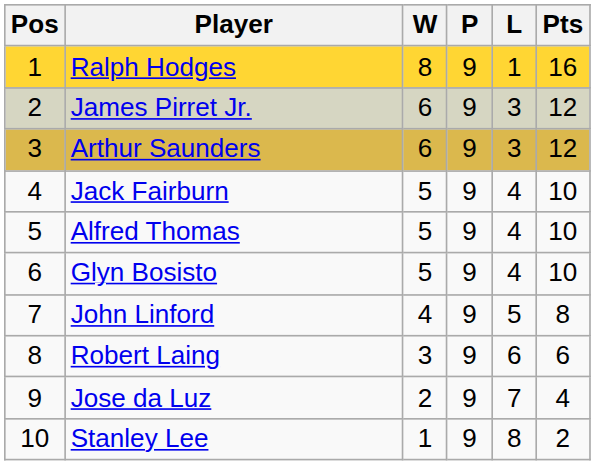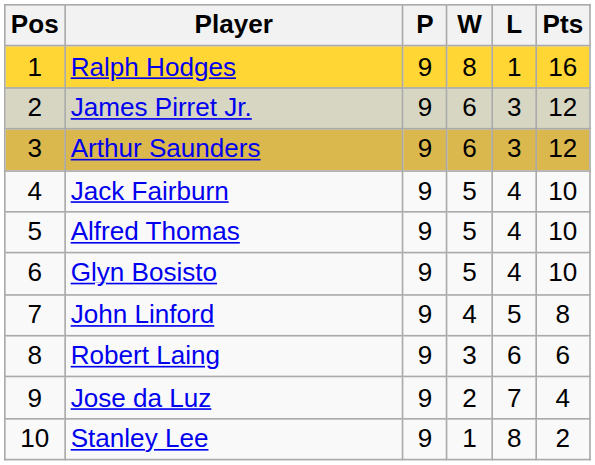columns swapped: P <-> W
